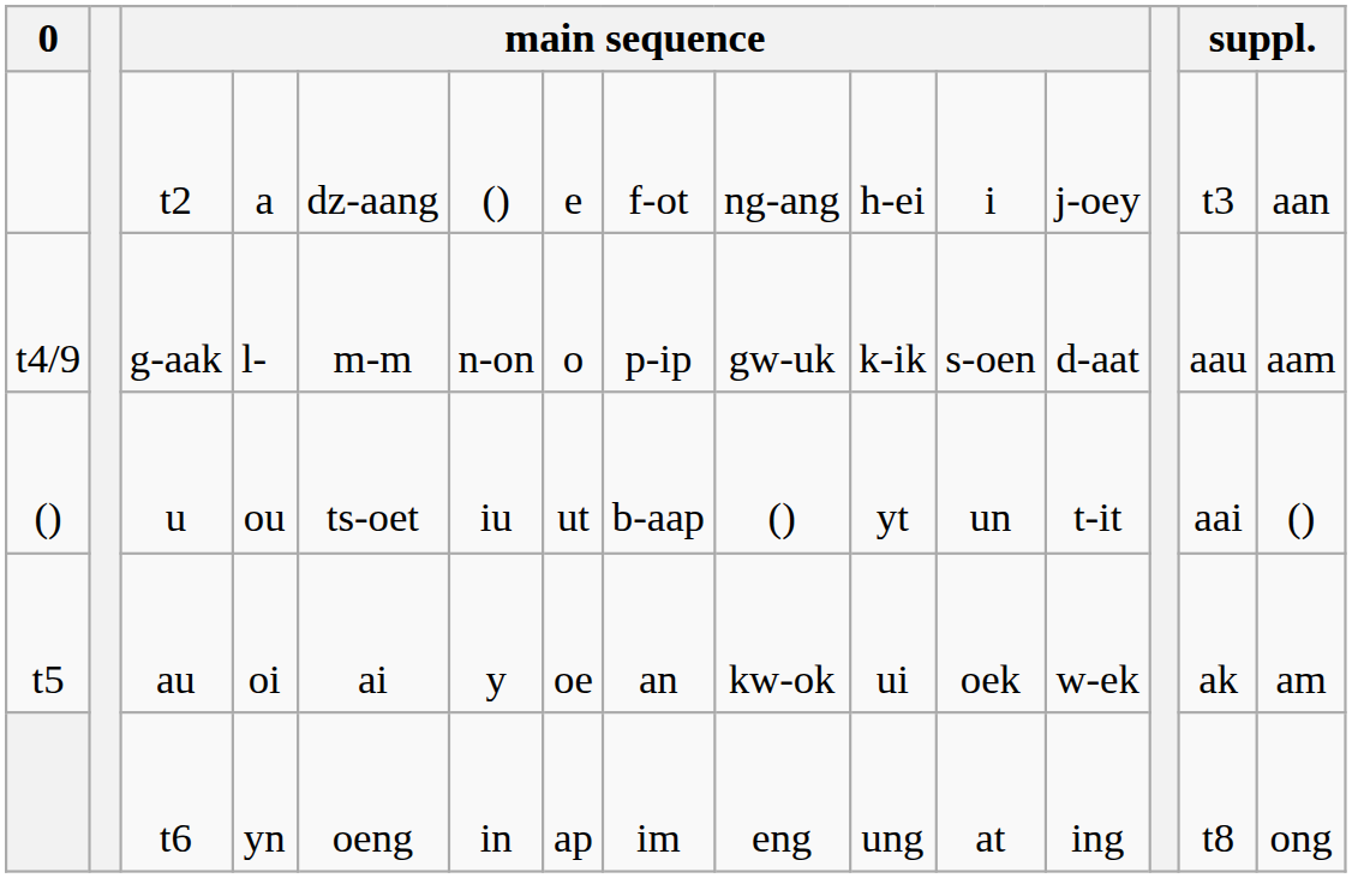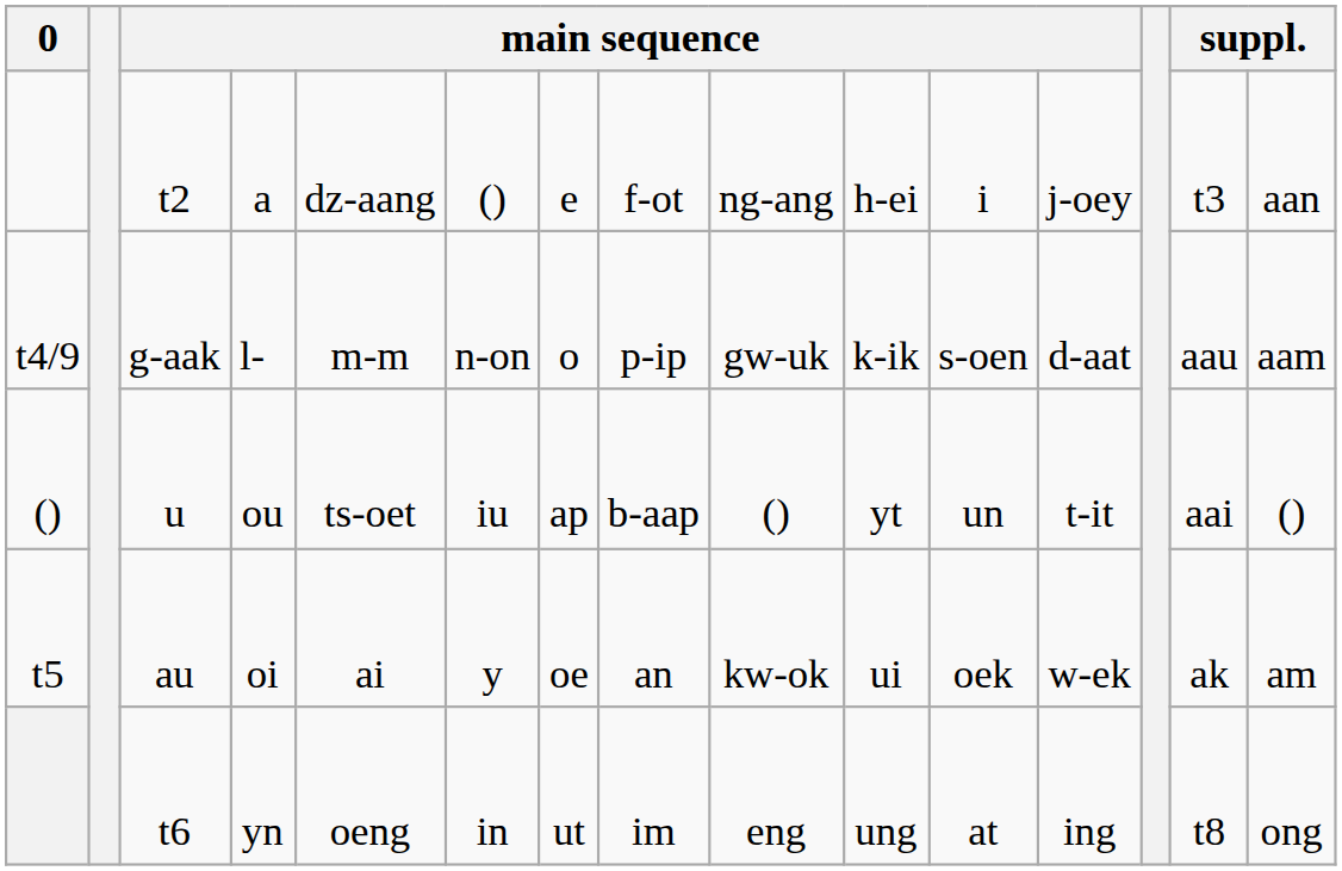ou | column 7: ut -> ap
yn | column 7: ap -> ut
